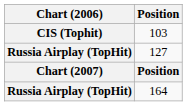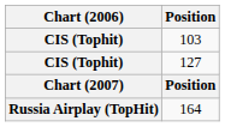127 | Chart (2006): Russia Airplay (TopHit) -> CIS (Tophit)
